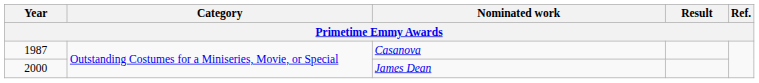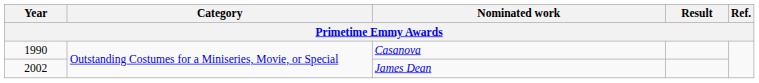Casanova | Year: 1987 -> 1990
James Dean | Year: 2000 -> 2002
